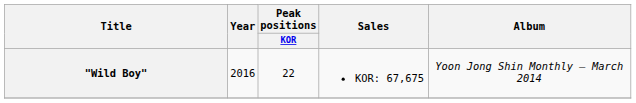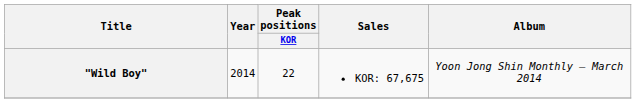"Wild Boy" | Year: 2016 -> 2014
